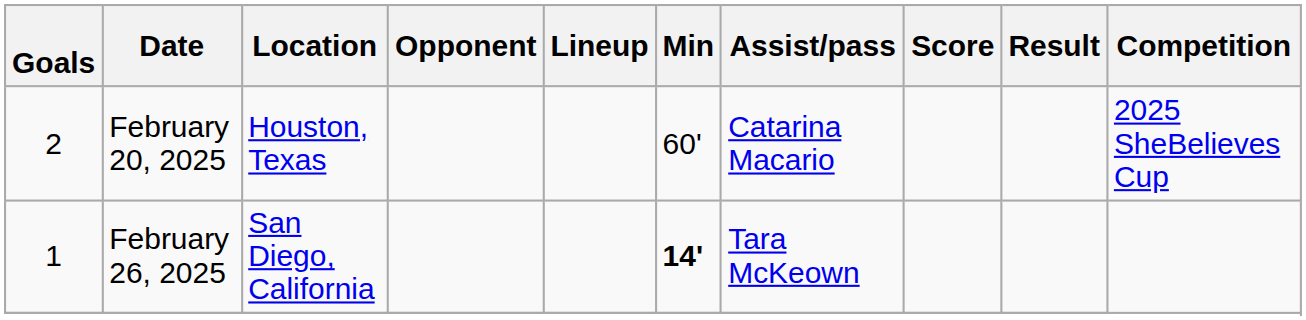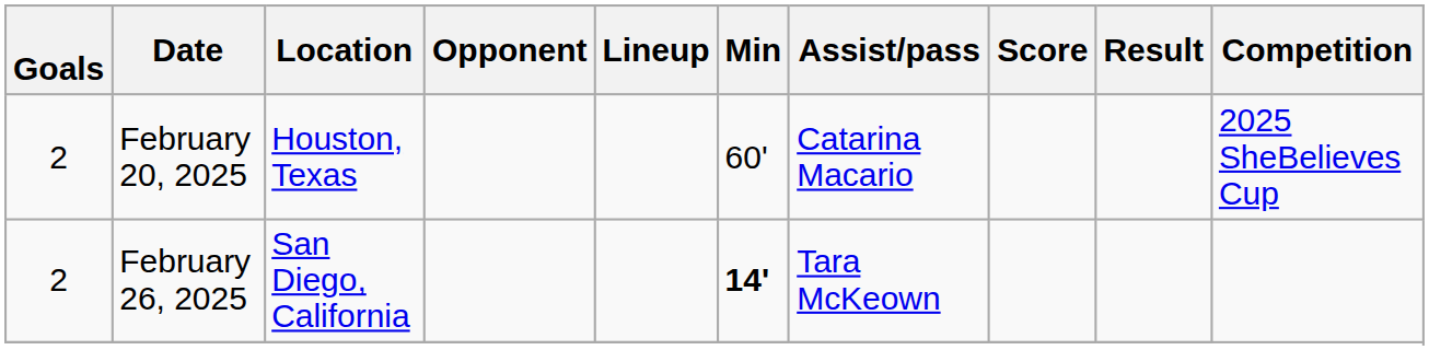February 26, 2025 | Goals: 1 -> 2
